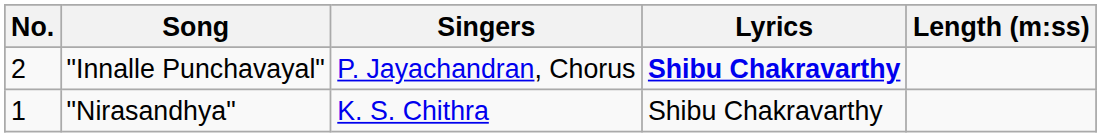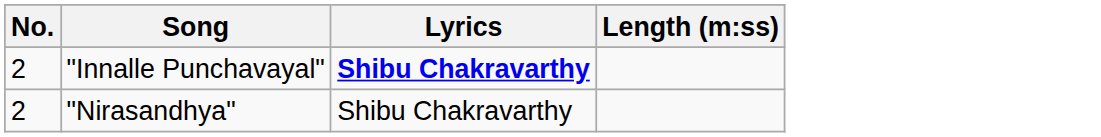- column: Singers | P. Jayachandran, Chorus | K. S. Chithra
"Nirasandhya" | No.: 1 -> 2
